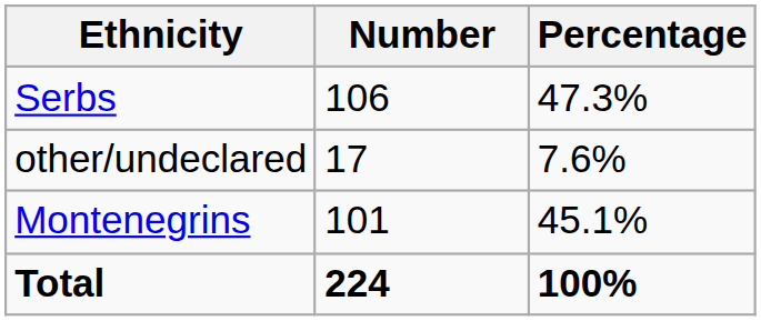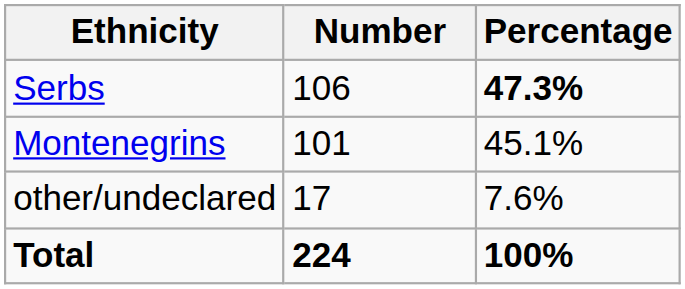Serbs | Percentage: normal -> bold
rows swapped: Montenegrins <-> other/undeclared
